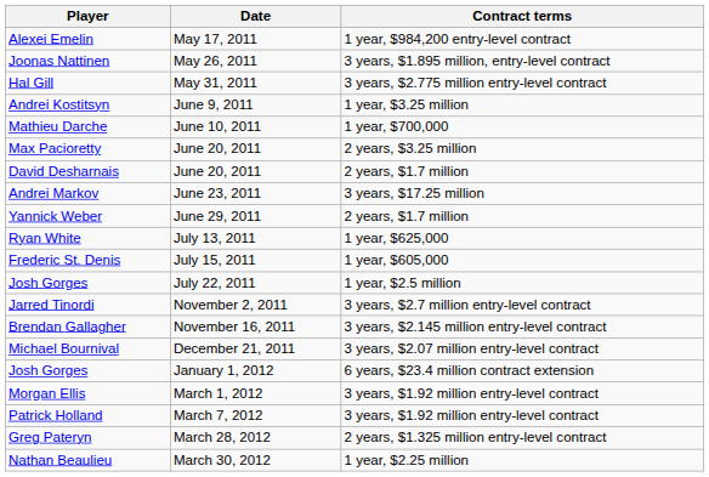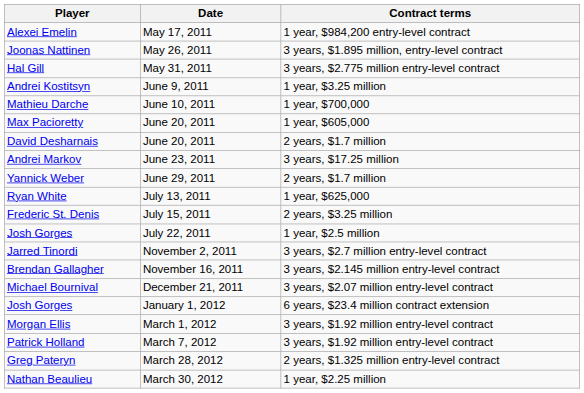Max Pacioretty | Contract terms: 2 years, $3.25 million -> 1 year, $605,000
Frederic St. Denis | Contract terms: 1 year, $605,000 -> 2 years, $3.25 million
